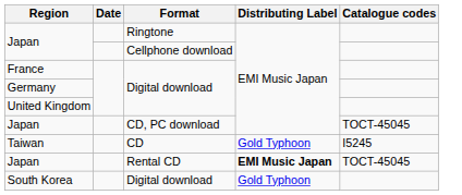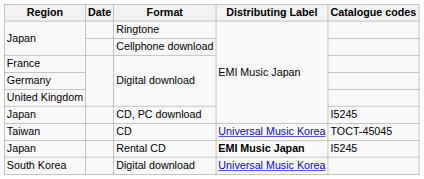Japan / CD, PC download | Catalogue codes: TOCT-45045 -> I5245
Taiwan | Distributing Label: Gold Typhoon -> Universal Music Korea
Taiwan | Catalogue codes: I5245 -> TOCT-45045
Japan / Rental CD | Catalogue codes: TOCT-45045 -> I5245
South Korea | Distributing Label: Gold Typhoon -> Universal Music Korea
